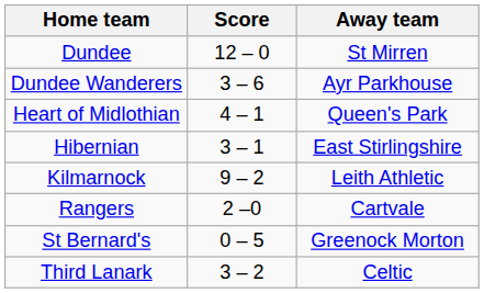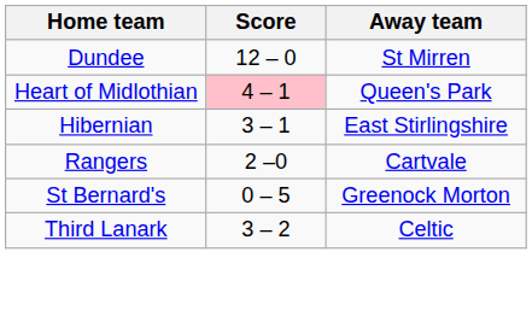- row: Dundee Wanderers | 3 – 6 | Ayr Parkhouse
Heart of Midlothian | Score: no background -> pink background
- row: Kilmarnock | 9 – 2 | Leith Athletic
